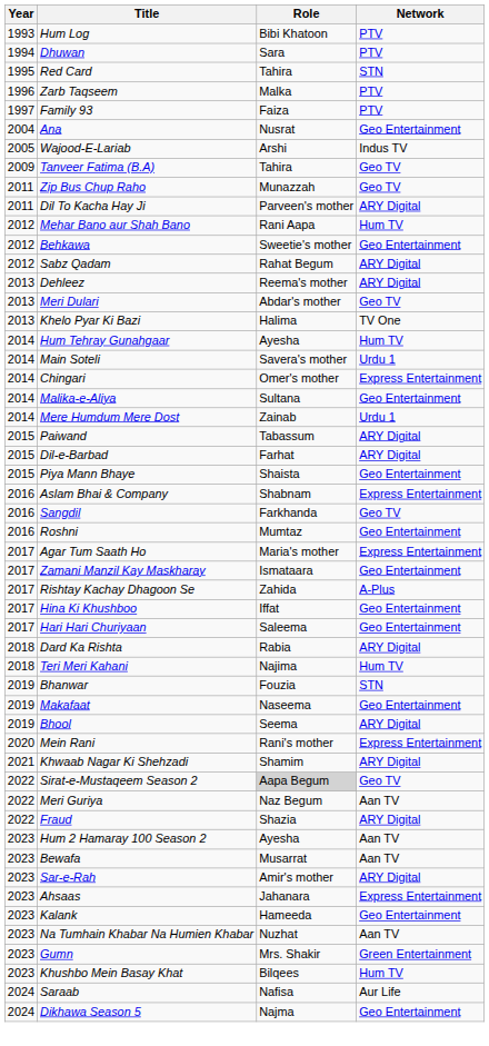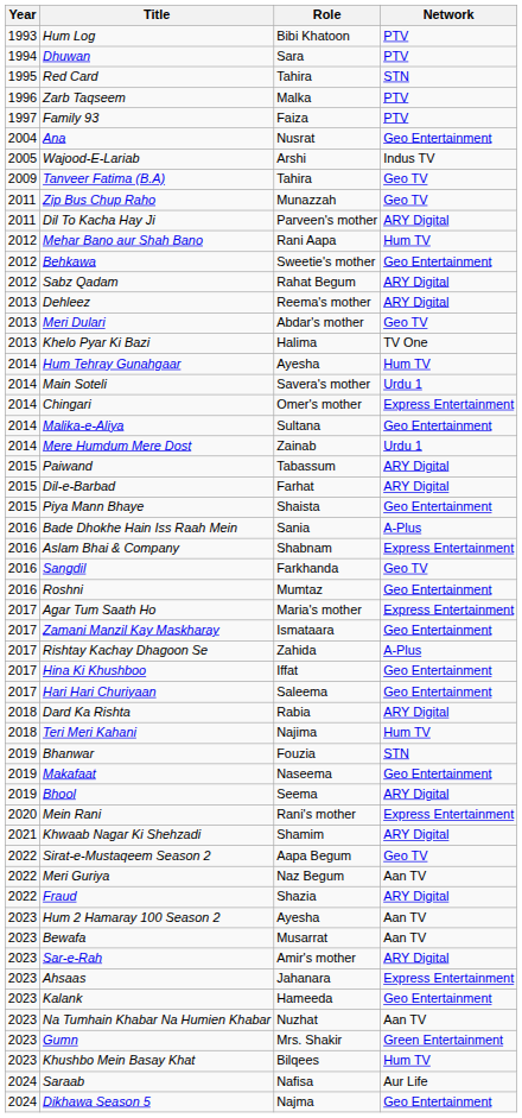+ row: 2016 | Bade Dhokhe Hain Iss Raah Mein | Sania | A-Plus
Sirat-e-Mustaqeem Season 2 | Role: lightgrey background -> no background
